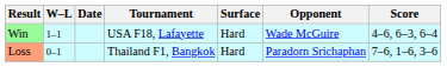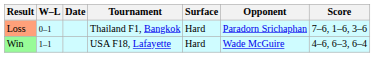rows swapped: Loss <-> Win
